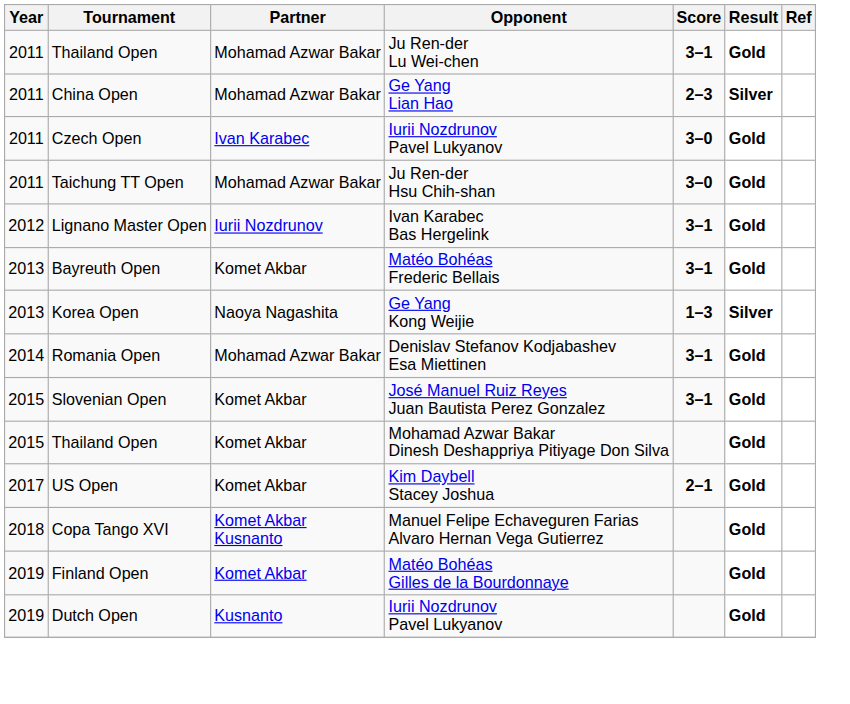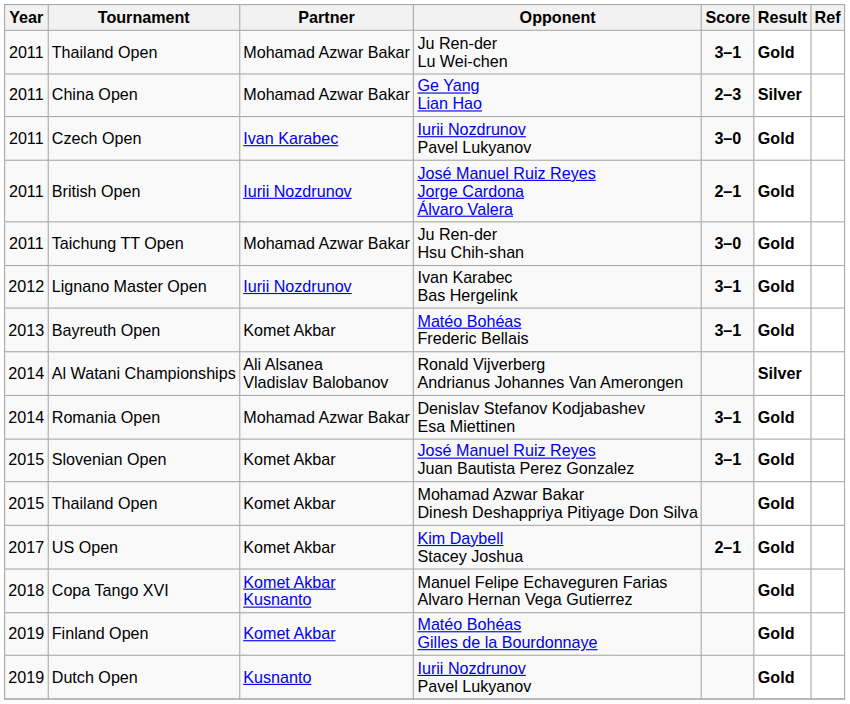+ row: 2011 | British Open | Iurii Nozdrunov | José Manuel Ruiz Reyes Jorge Cardona Álvaro Valera | 2–1 | Gold
- row: 2013 | Korea Open | Naoya Nagashita | Ge Yang Kong Weijie | 1–3 | Silver
+ row: 2014 | Al Watani Championships | Ali Alsanea Vladislav Balobanov | Ronald Vijverberg Andrianus Johannes Van Amerongen | Silver
